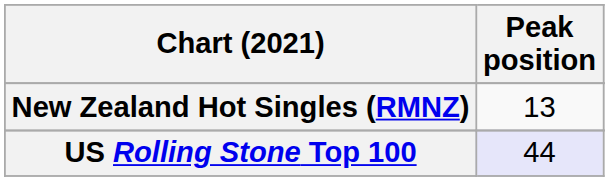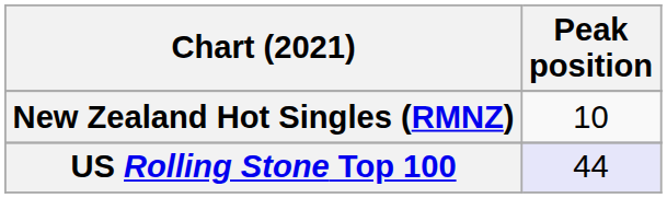New Zealand Hot Singles (RMNZ) | Peak position: 13 -> 10
